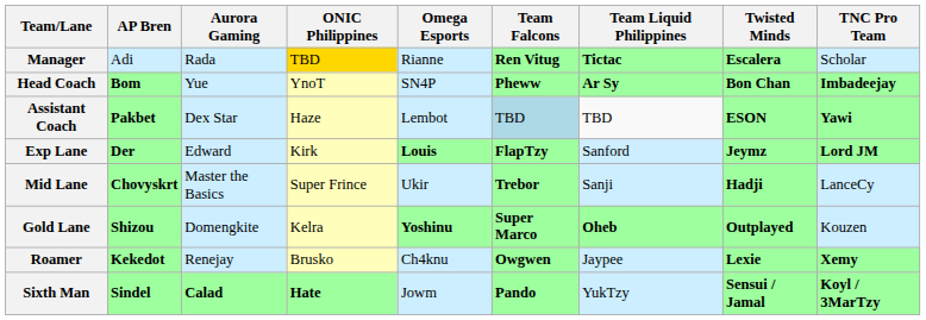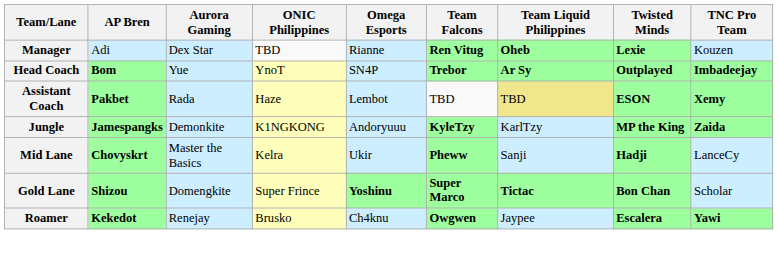Manager | Aurora Gaming: Rada -> Dex Star
Manager | ONIC Philippines: gold background -> no background
Manager | Team Liquid Philippines: Tictac -> Oheb
Manager | Twisted Minds: Escalera -> Lexie
Manager | TNC Pro Team: Scholar -> Kouzen
Head Coach | Team Falcons: Pheww -> Trebor
Head Coach | Twisted Minds: Bon Chan -> Outplayed
Assistant Coach | Aurora Gaming: Dex Star -> Rada
Assistant Coach | Team Falcons: lightblue background -> no background
Assistant Coach | Team Liquid Philippines: no background -> khaki background
Assistant Coach | TNC Pro Team: Yawi -> Xemy
- row: Exp Lane | Der | Edward | Kirk | Louis | FlapTzy | Sanford | Jeymz | Lord JM
+ row: Jungle | Jamespangks | Demonkite | K1NGKONG | Andoryuuu | KyleTzy | KarlTzy | MP the King | Zaida
Mid Lane | ONIC Philippines: Super Frince -> Kelra
Mid Lane | Team Falcons: Trebor -> Pheww
Gold Lane | ONIC Philippines: Kelra -> Super Frince
Gold Lane | Team Liquid Philippines: Oheb -> Tictac
Gold Lane | Twisted Minds: Outplayed -> Bon Chan
Gold Lane | TNC Pro Team: Kouzen -> Scholar
Roamer | Twisted Minds: Lexie -> Escalera
Roamer | TNC Pro Team: Xemy -> Yawi
- row: Sixth Man | Sindel | Calad | Hate | Jowm | Pando | YukTzy | Sensui / Jamal | Koyl / 3MarTzy
